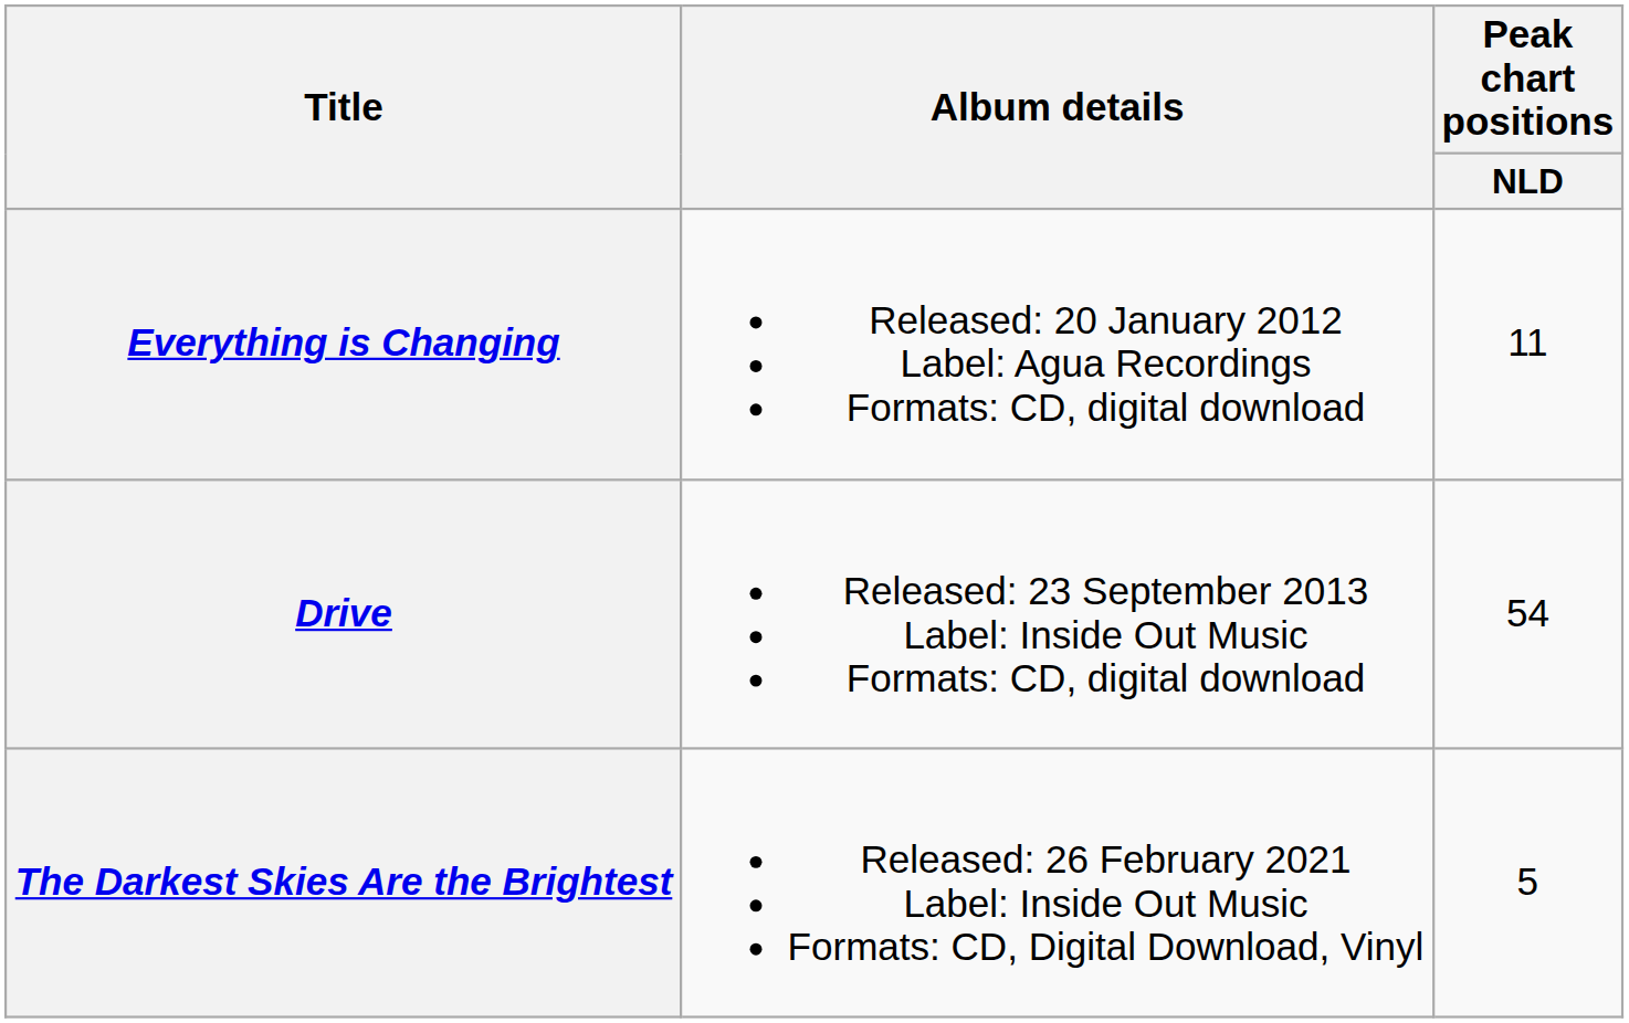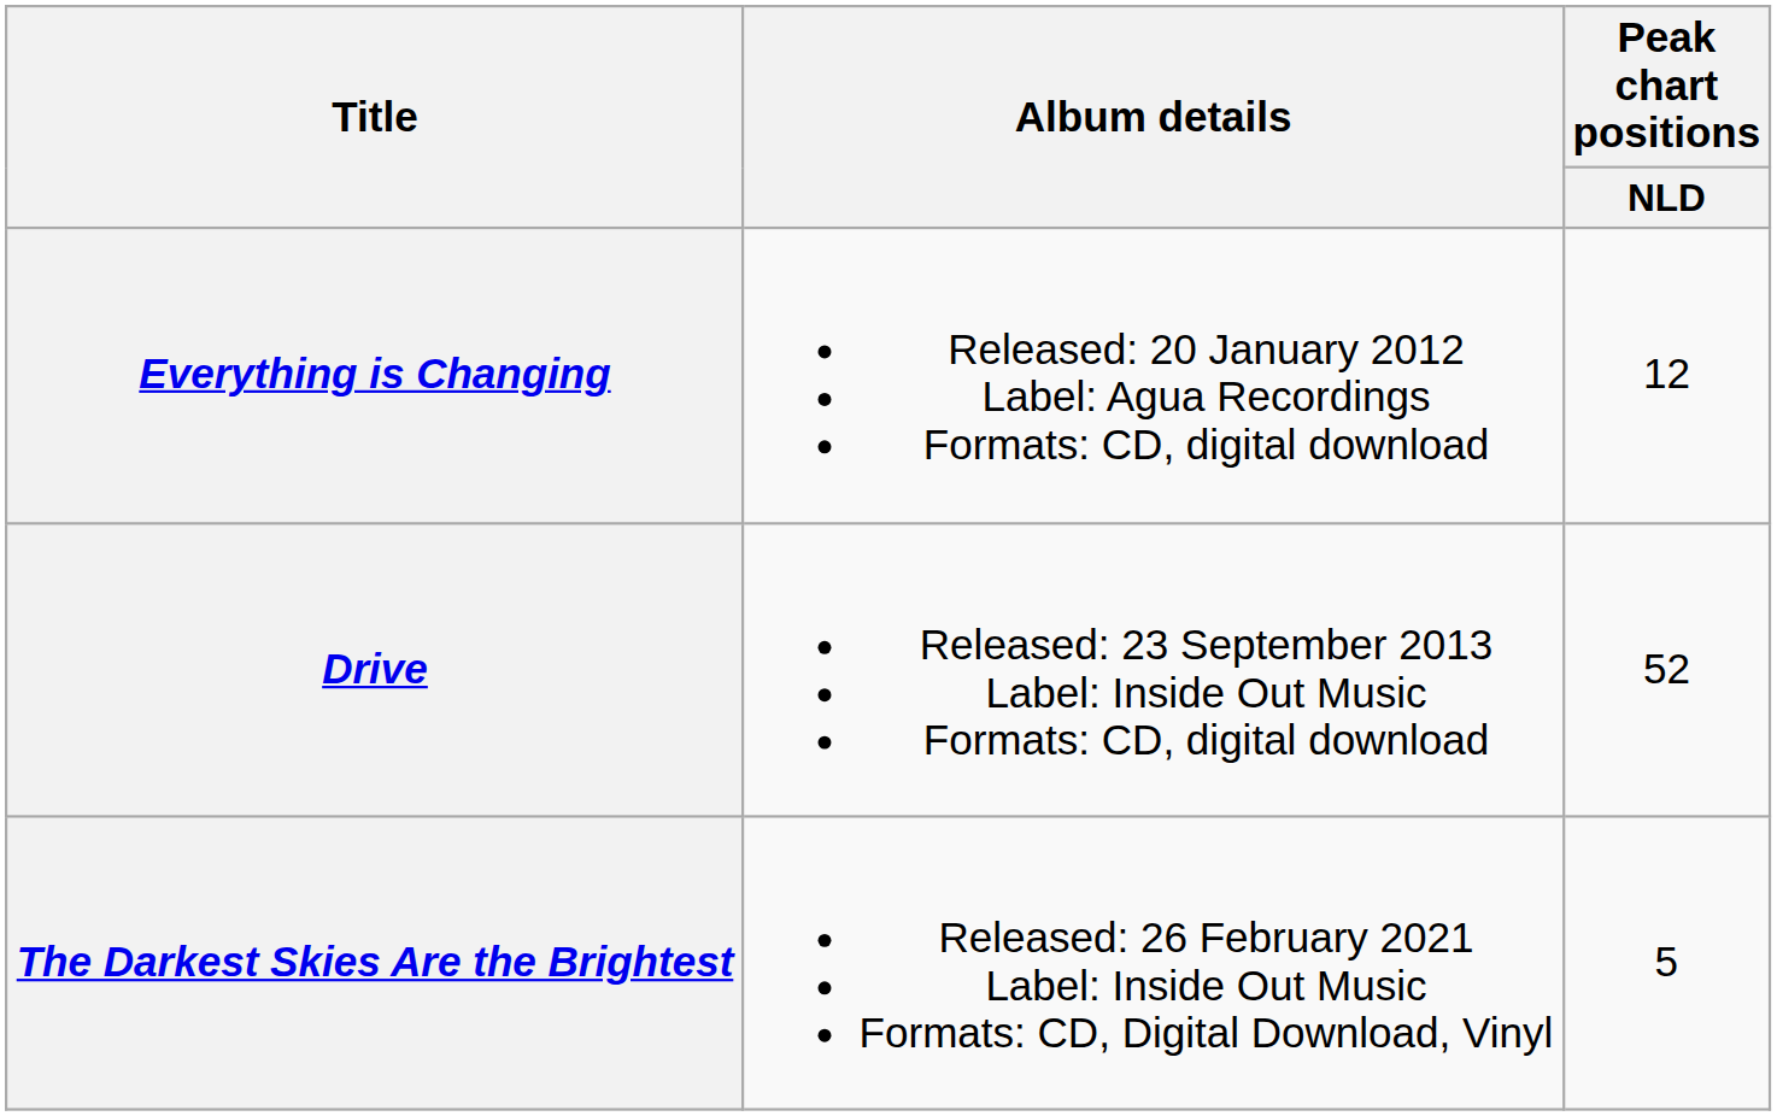Everything is Changing | Peak chart positions / NLD: 11 -> 12
Drive | Peak chart positions / NLD: 54 -> 52
